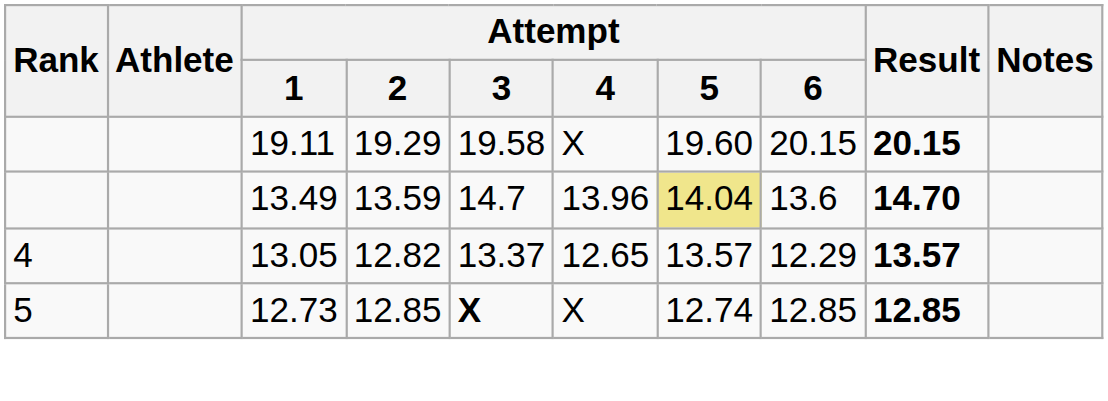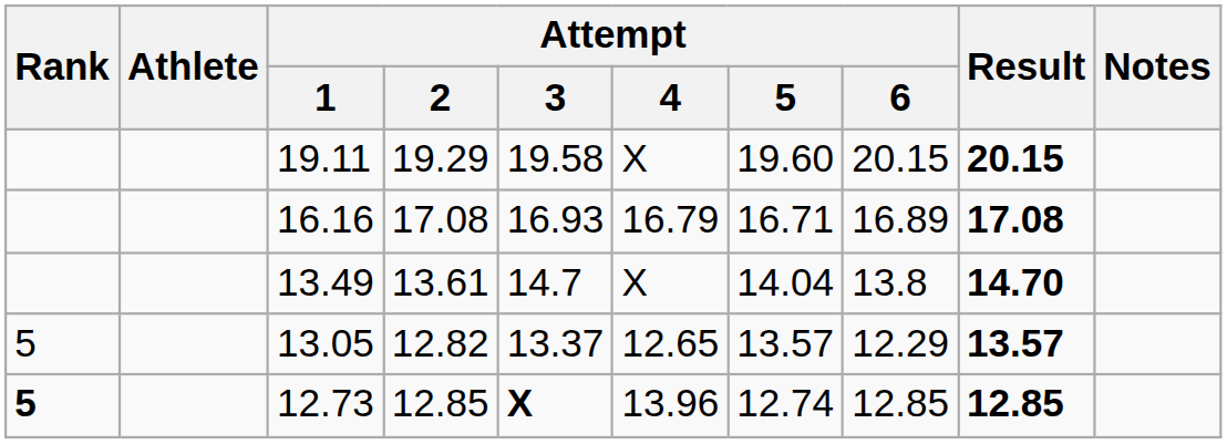+ row: 16.16 | 17.08 | 16.93 | 16.79 | 16.71 | 16.89 | 17.08
13.49 | Attempt / 2: 13.59 -> 13.61
13.49 | Attempt / 4: 13.96 -> X
13.49 | Attempt / 5: khaki background -> no background
13.49 | Attempt / 6: 13.6 -> 13.8
13.05 | Rank: 4 -> 5
12.73 | Rank: normal -> bold
12.73 | Attempt / 4: X -> 13.96
